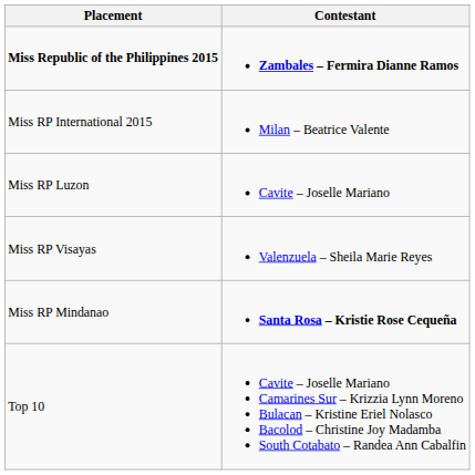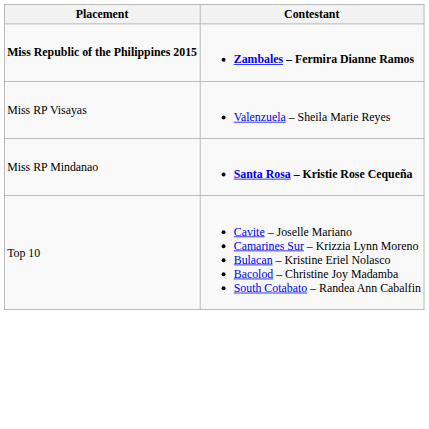- row: Miss RP International 2015 | Milan – Beatrice Valente
- row: Miss RP Luzon | Cavite – Joselle Mariano
